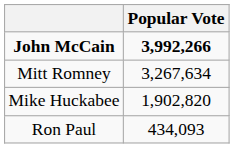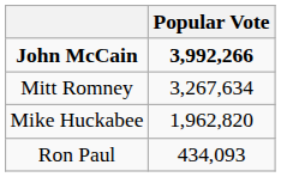Mike Huckabee | Popular Vote: 1,902,820 -> 1,962,820
